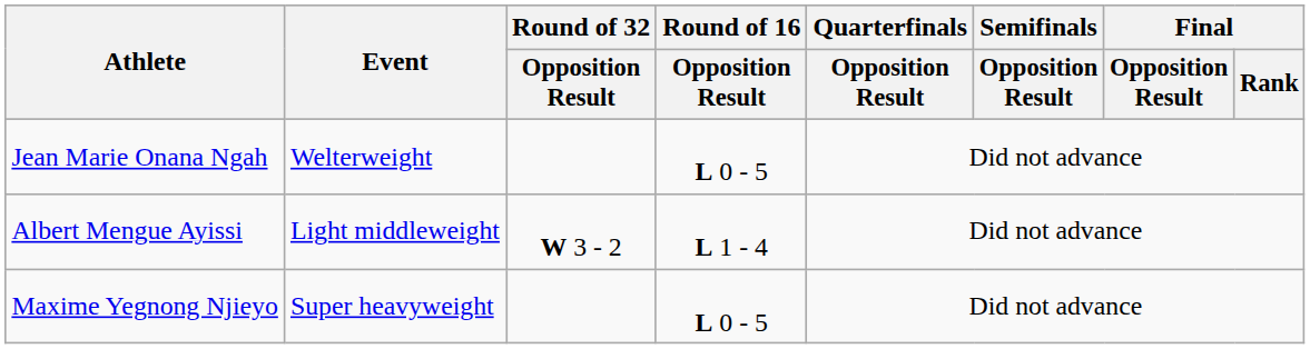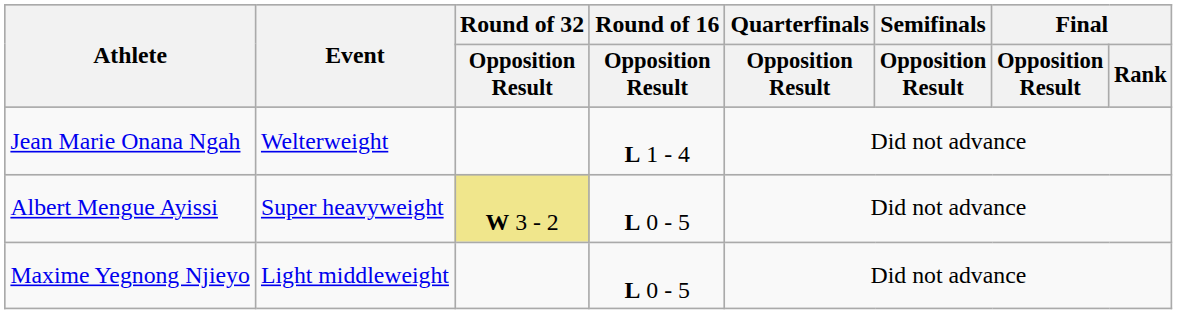Jean Marie Onana Ngah | Round of 16 / Opposition Result: L 0 - 5 -> L 1 - 4
Albert Mengue Ayissi | Event: Light middleweight -> Super heavyweight
Albert Mengue Ayissi | Round of 32 / Opposition Result: no background -> khaki background
Albert Mengue Ayissi | Round of 16 / Opposition Result: L 1 - 4 -> L 0 - 5
Maxime Yegnong Njieyo | Event: Super heavyweight -> Light middleweight
